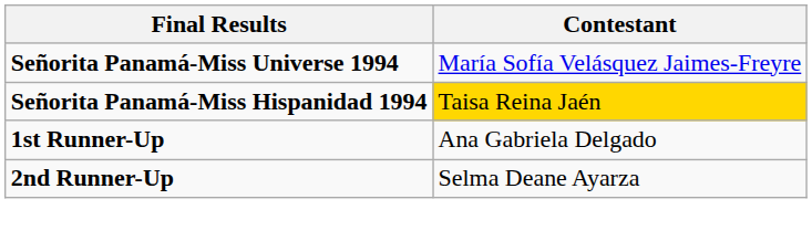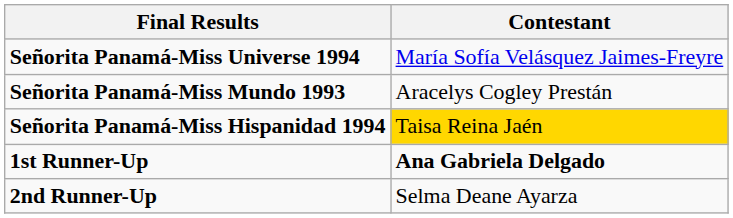+ row: Señorita Panamá-Miss Mundo 1993 | Aracelys Cogley Prestán
1st Runner-Up | Contestant: normal -> bold
